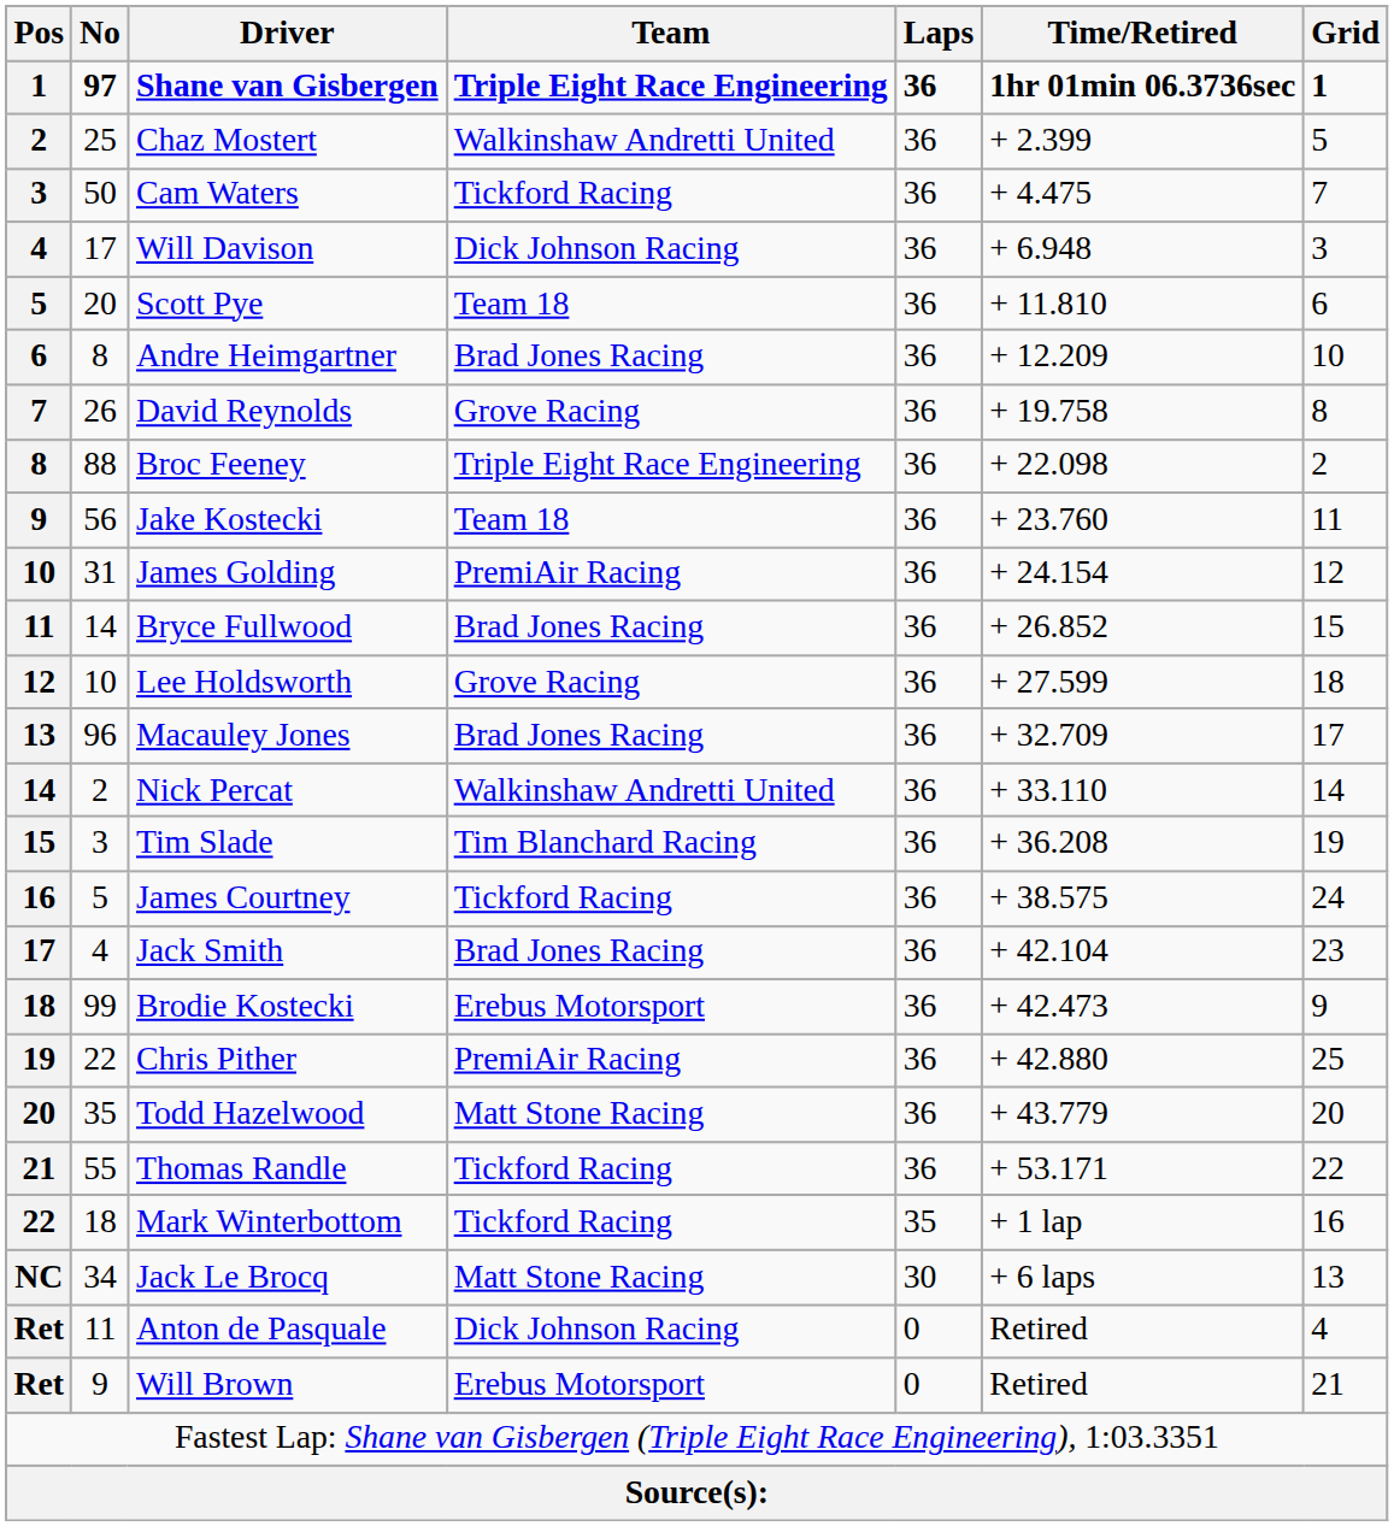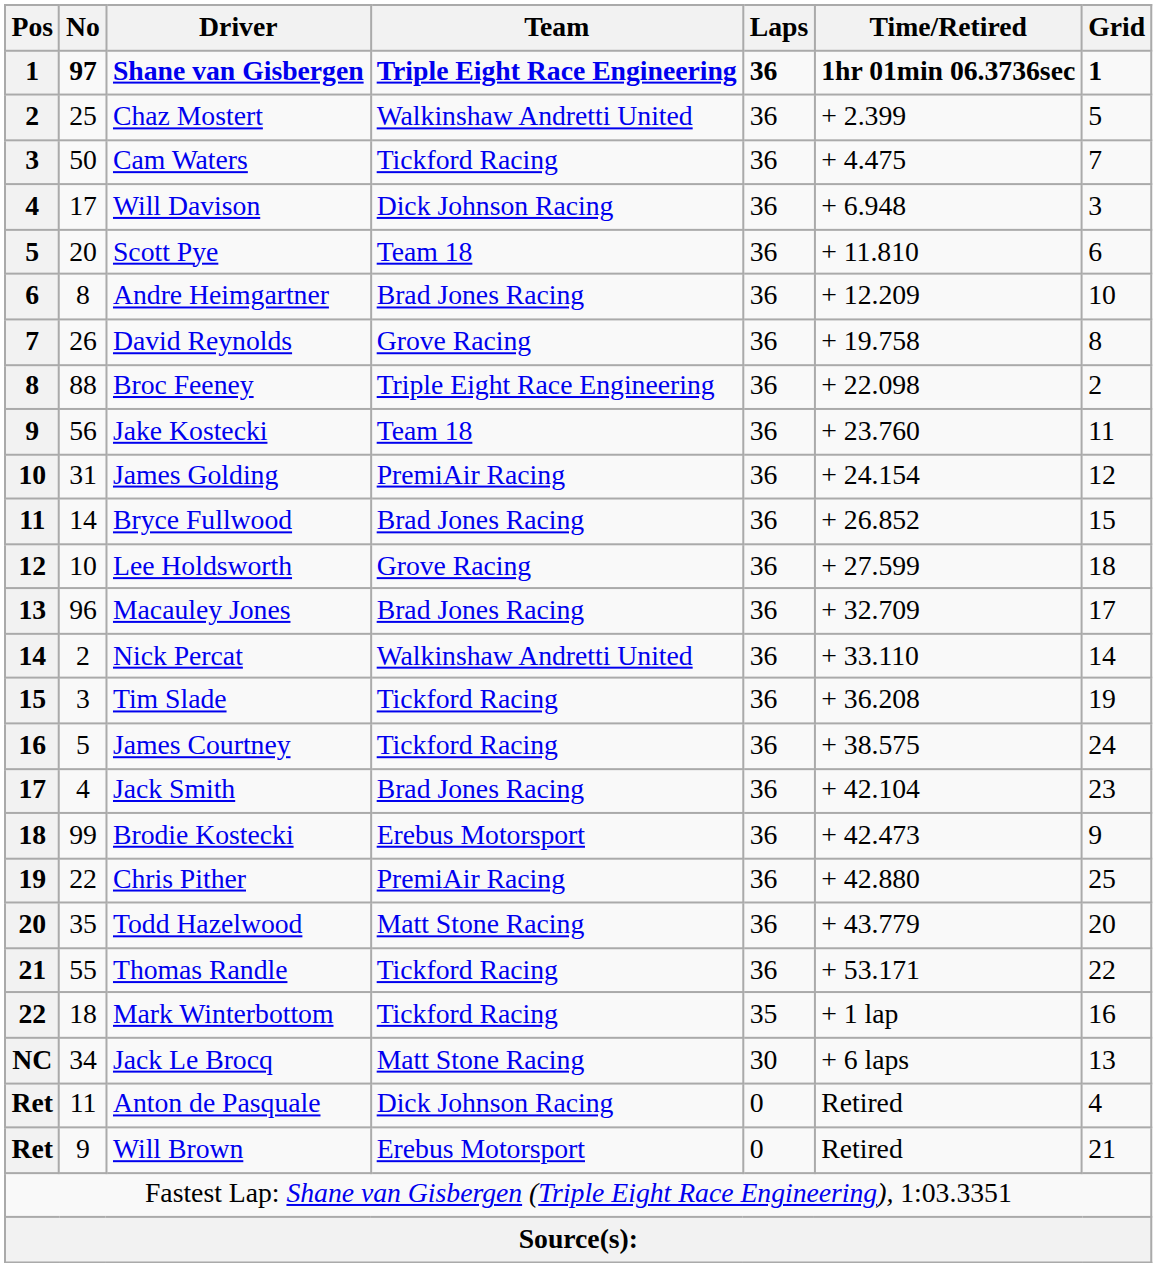Tim Slade | Team: Tim Blanchard Racing -> Tickford Racing
